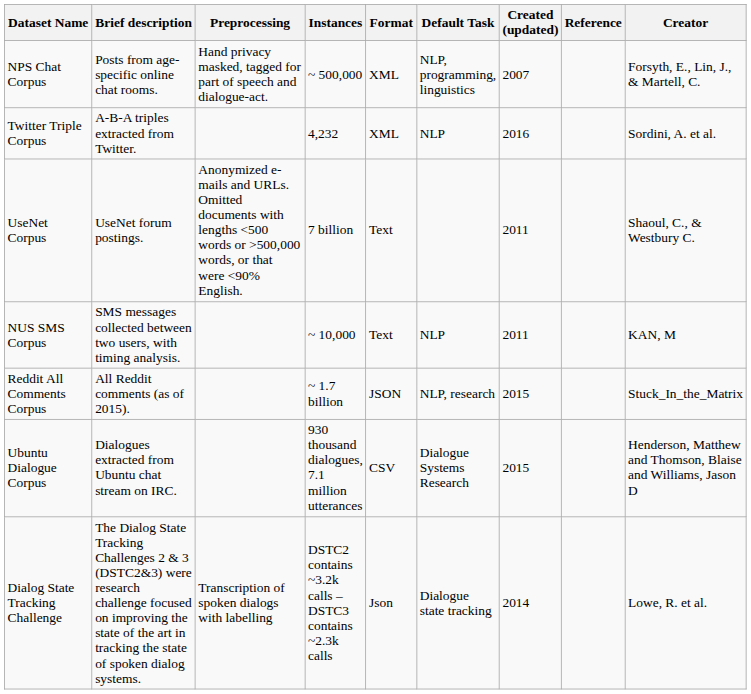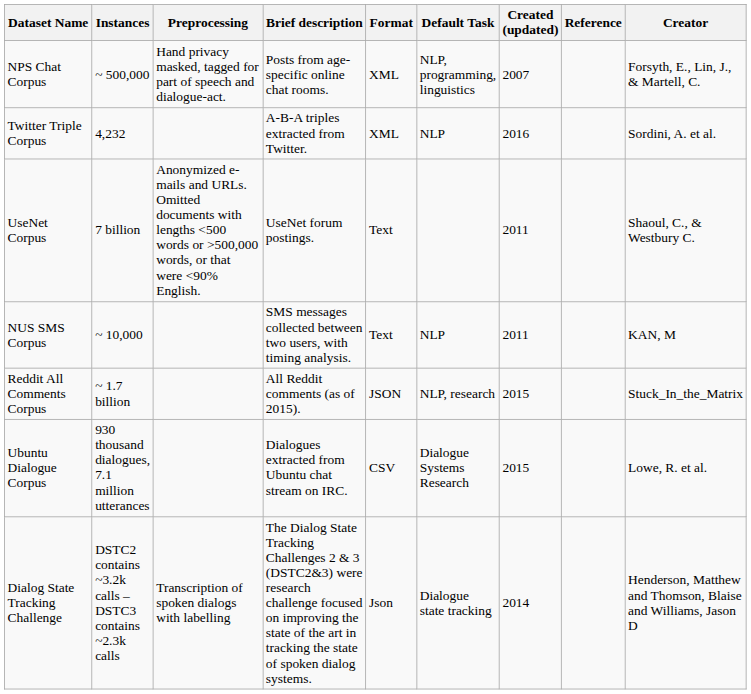columns swapped: Brief description <-> Instances
Ubuntu Dialogue Corpus | Creator: Henderson, Matthew and Thomson, Blaise and Williams, Jason D -> Lowe, R. et al.
Dialog State Tracking Challenge | Creator: Lowe, R. et al. -> Henderson, Matthew and Thomson, Blaise and Williams, Jason D
